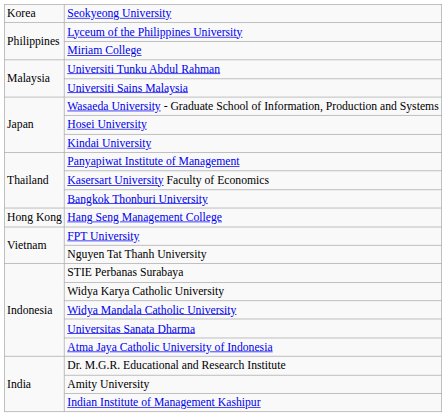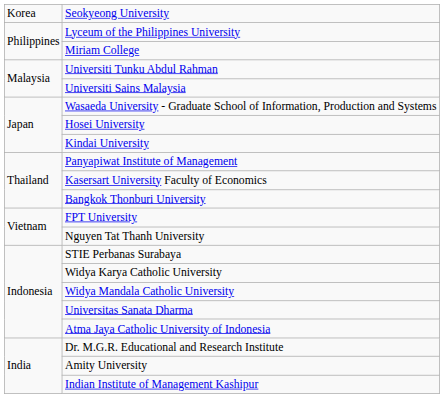- row: Hong Kong | Hang Seng Management College
